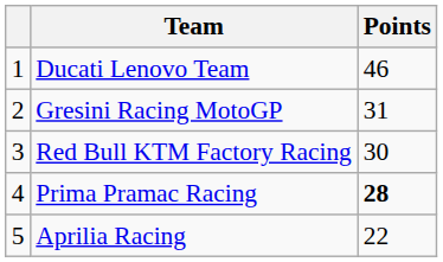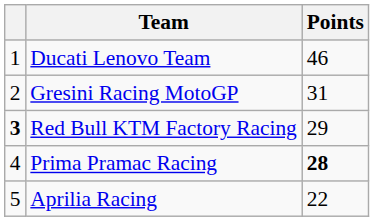Red Bull KTM Factory Racing | column 1: normal -> bold
Red Bull KTM Factory Racing | Points: 30 -> 29
